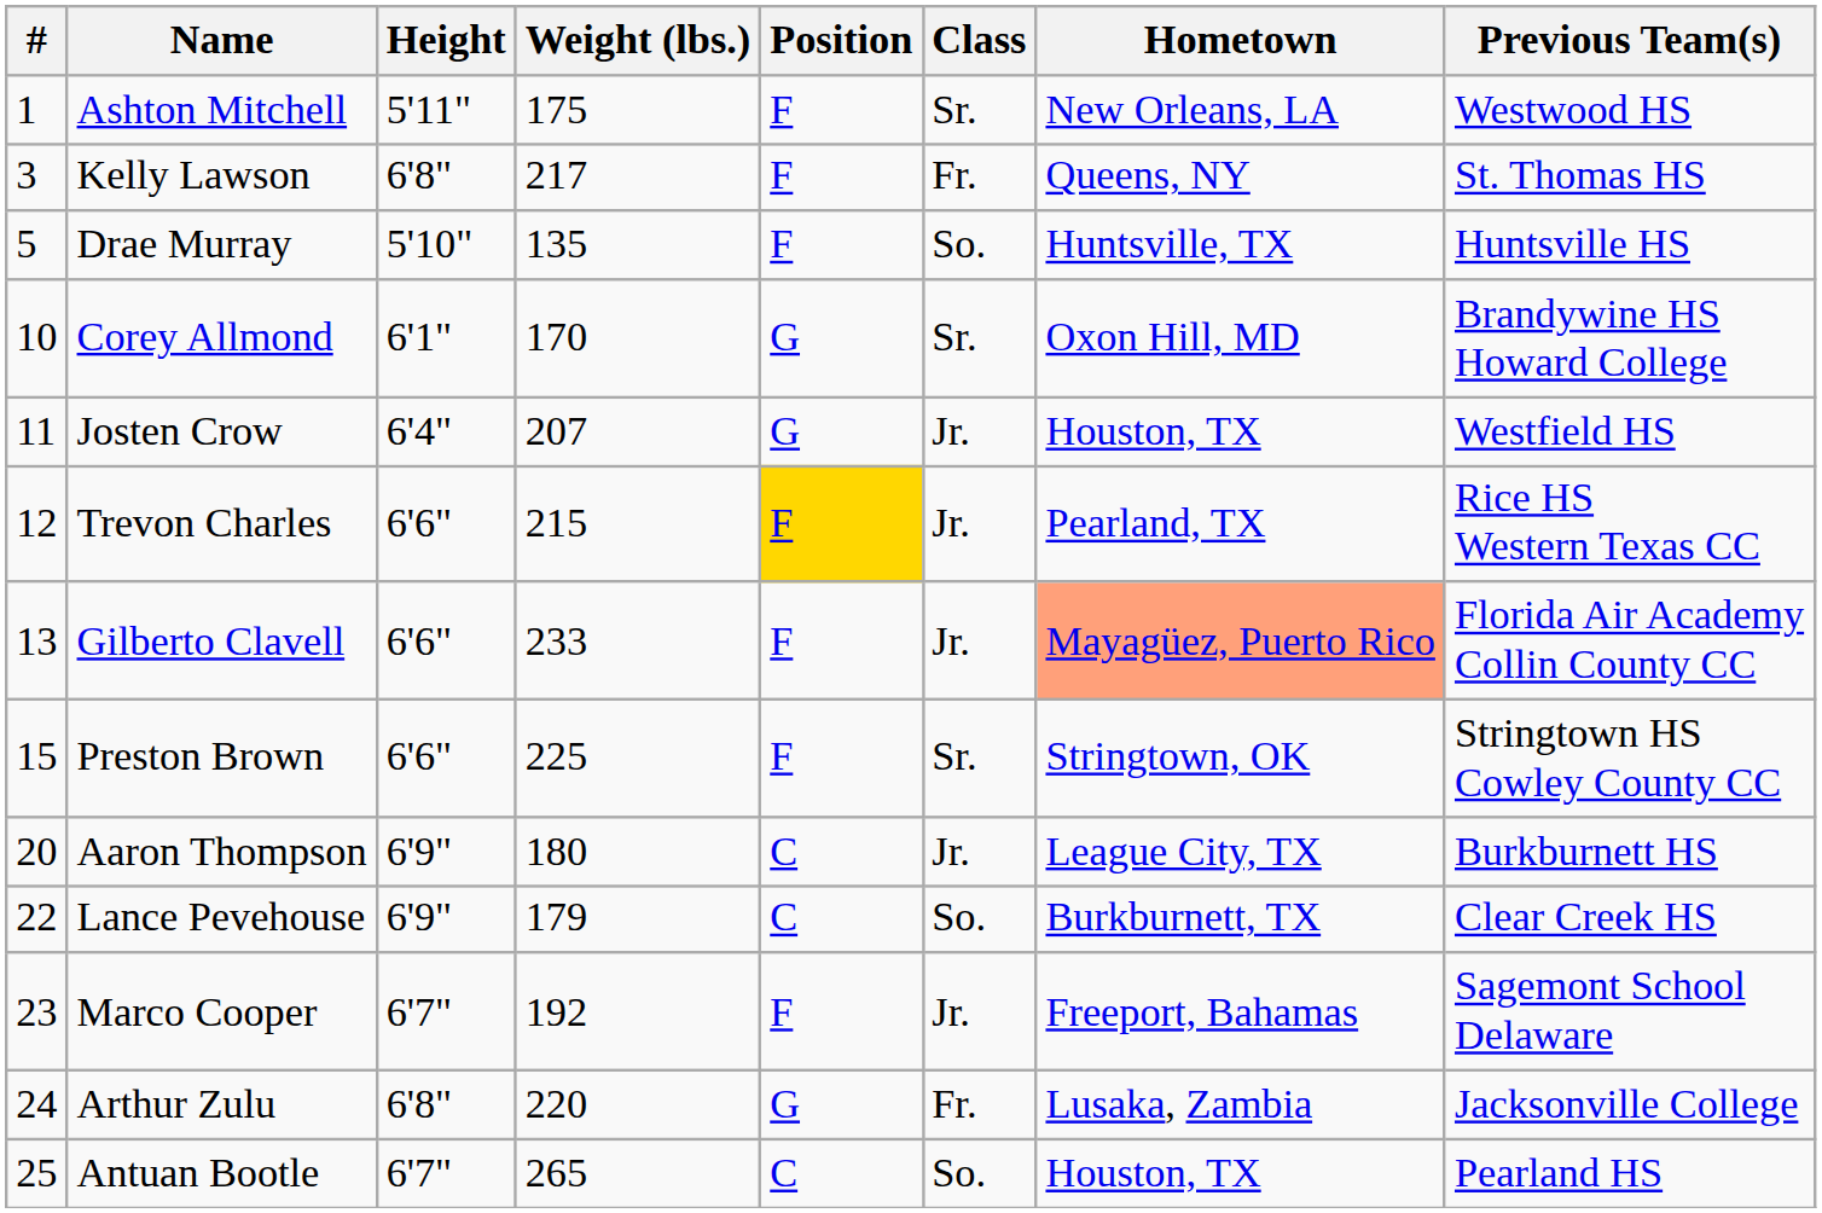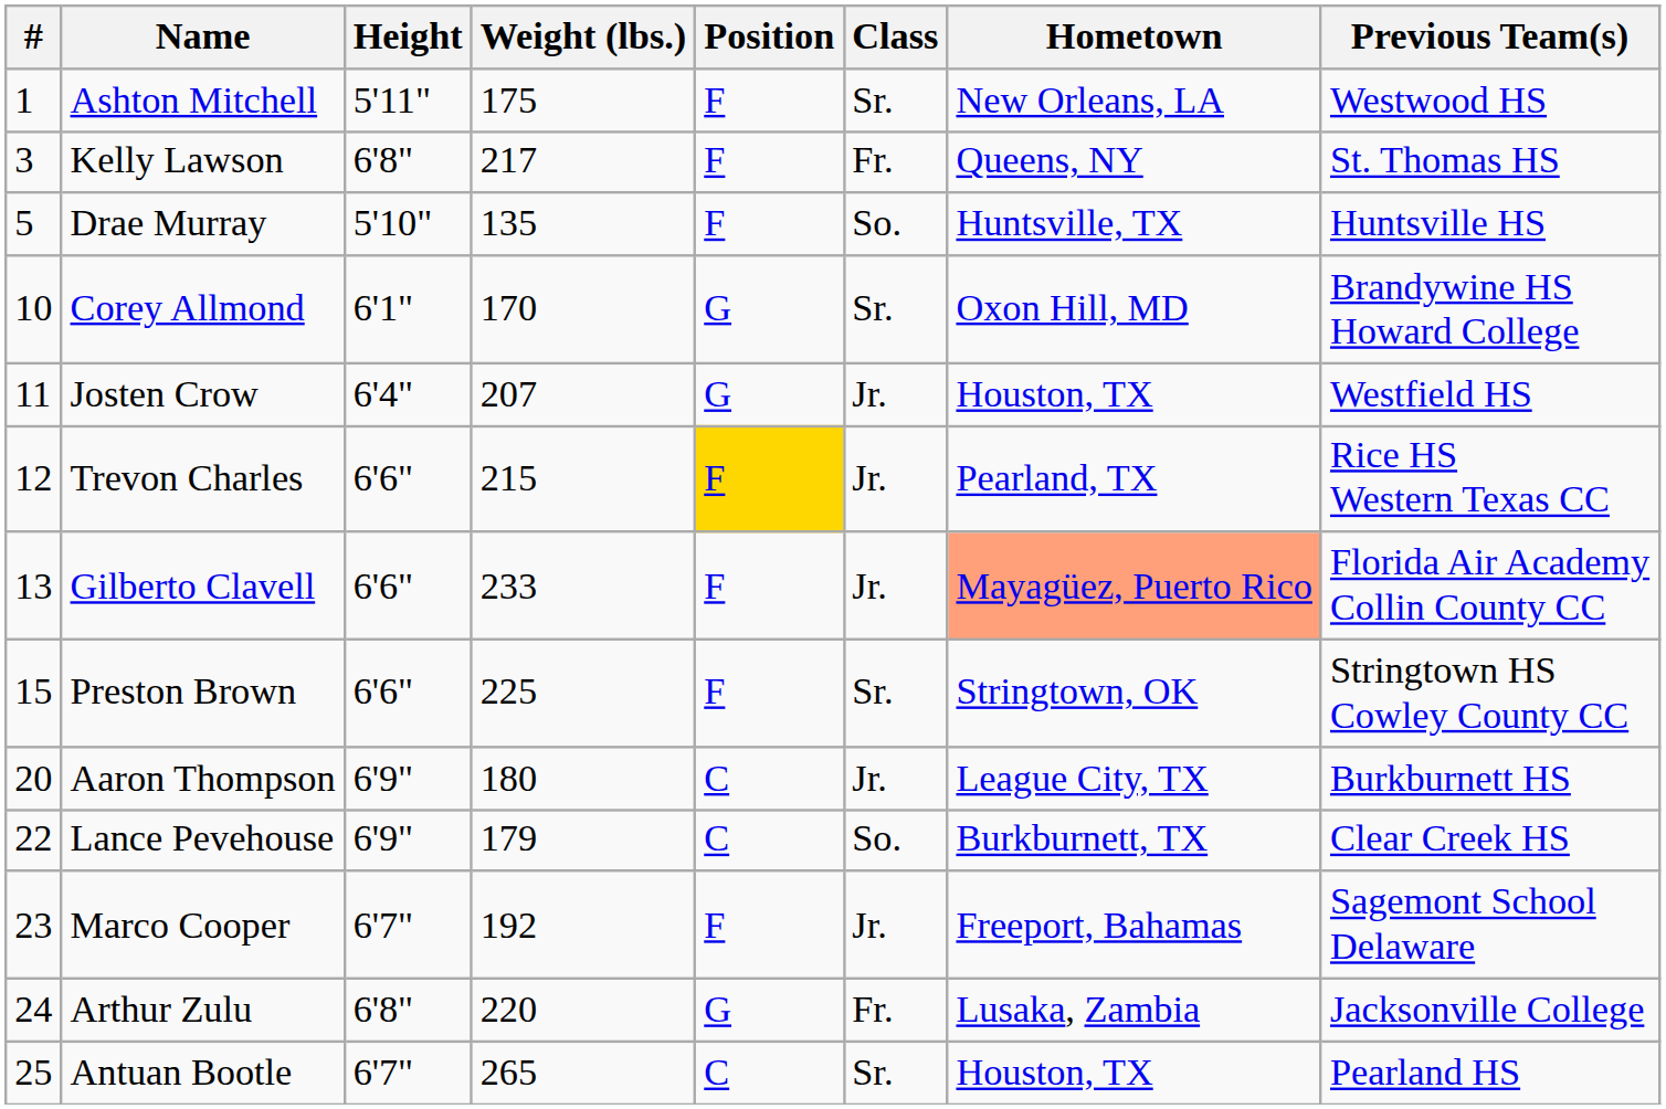Antuan Bootle | Class: So. -> Sr.
